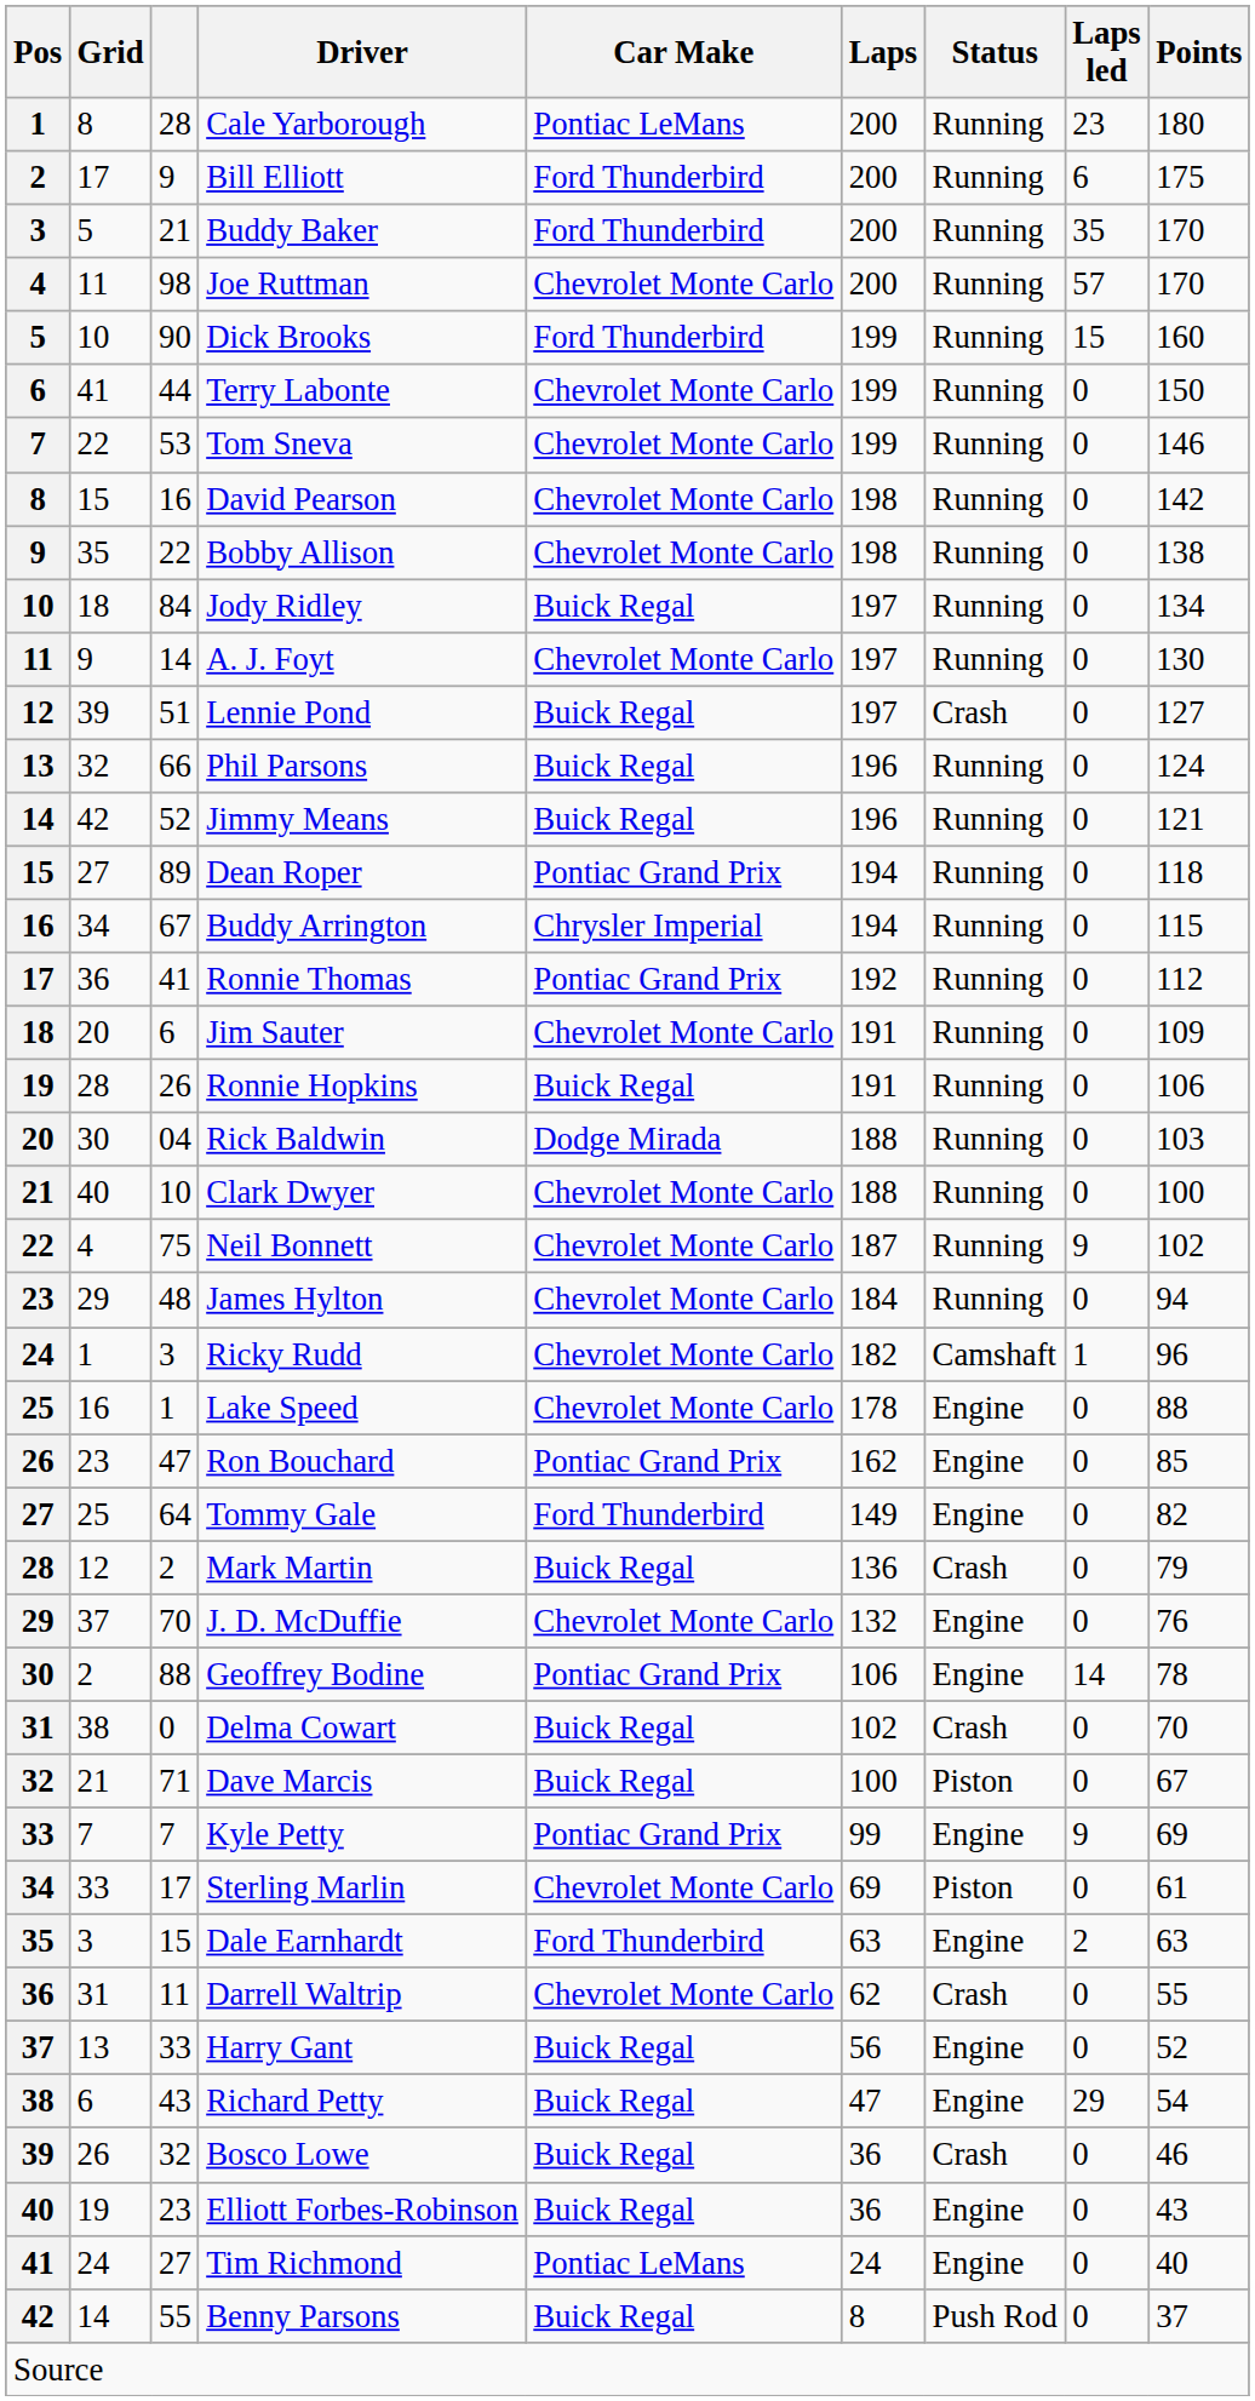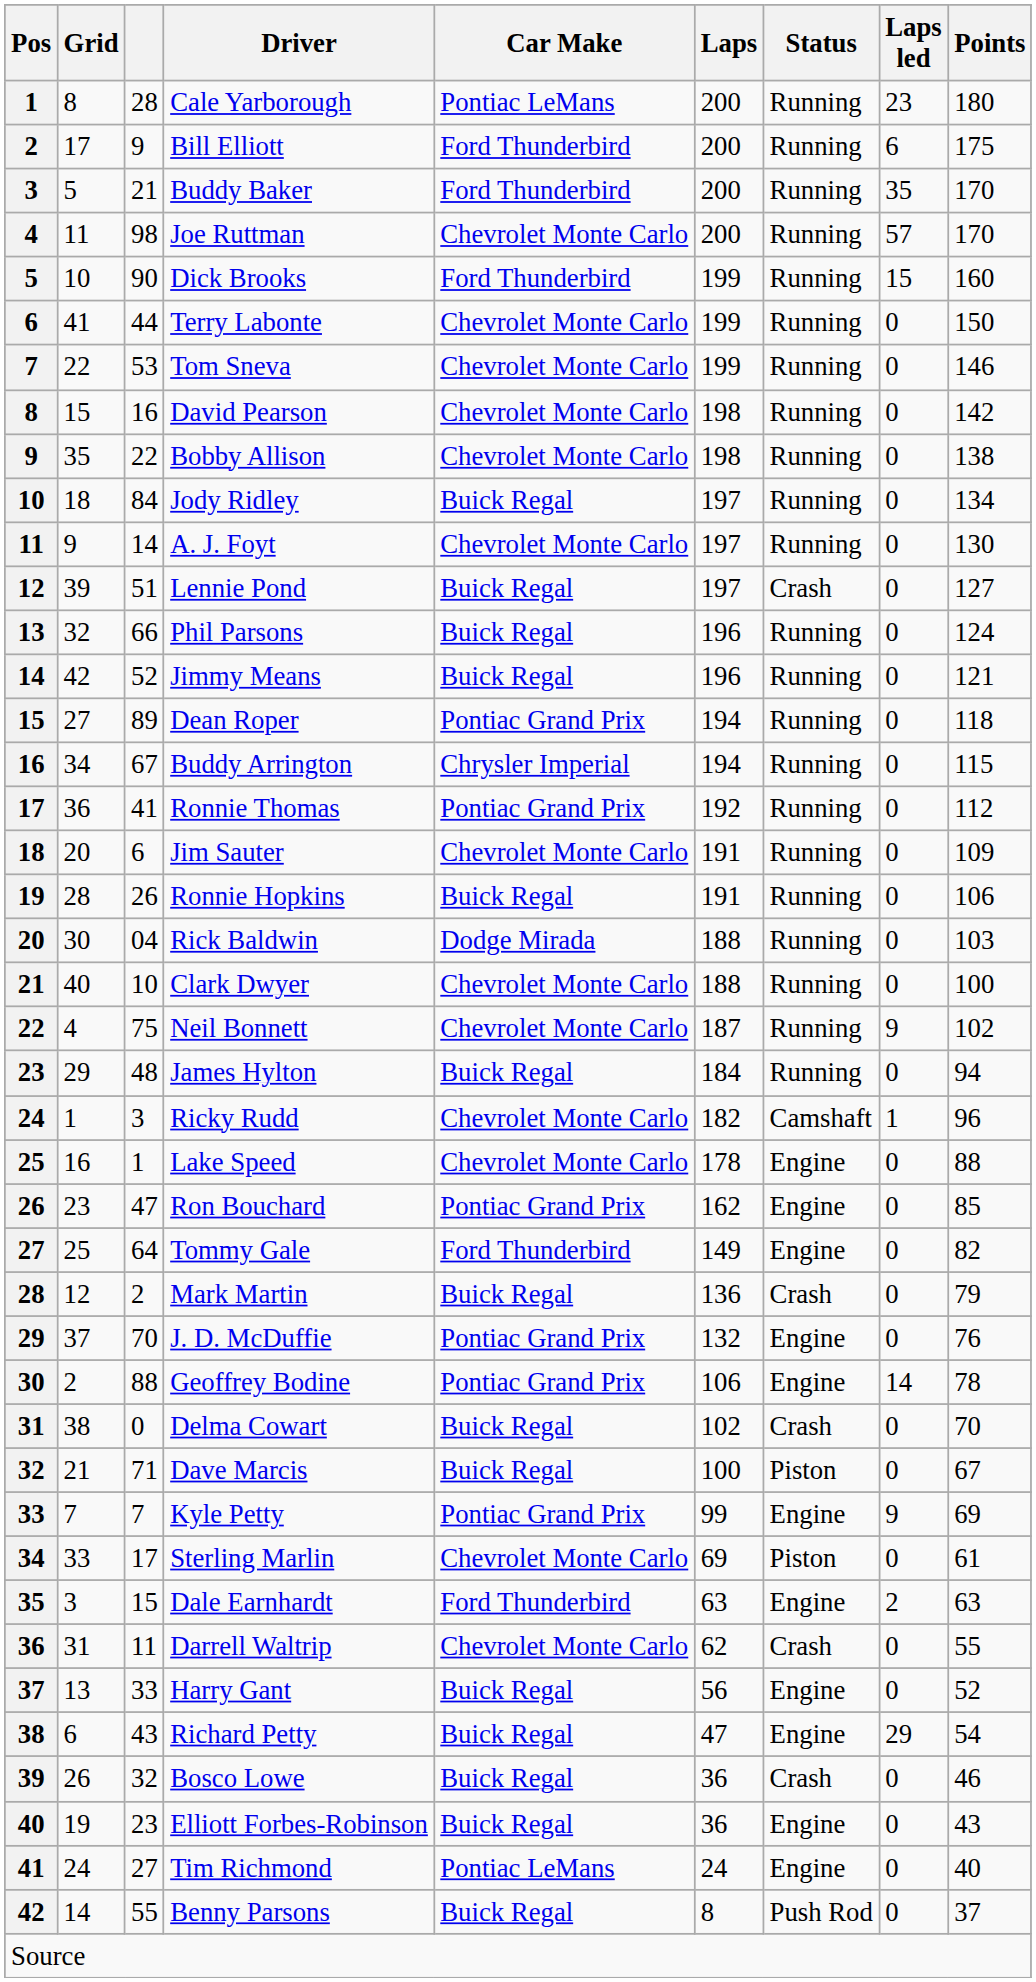James Hylton | Car Make: Chevrolet Monte Carlo -> Buick Regal
J. D. McDuffie | Car Make: Chevrolet Monte Carlo -> Pontiac Grand Prix
